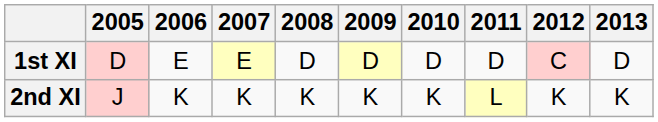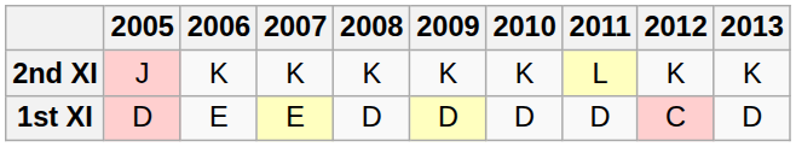rows swapped: 1st XI <-> 2nd XI
